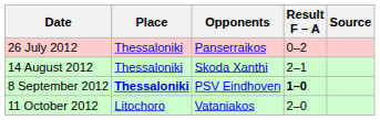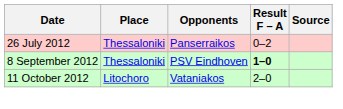- row: 14 August 2012 | Thessaloniki | Skoda Xanthi | 2–1
8 September 2012 | Place: bold -> normal
